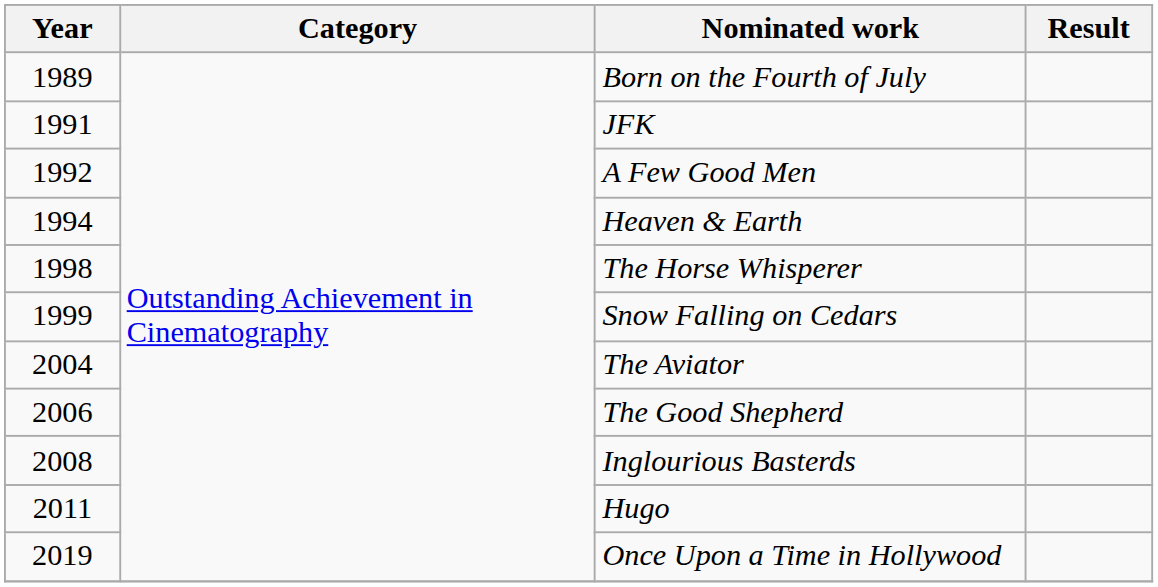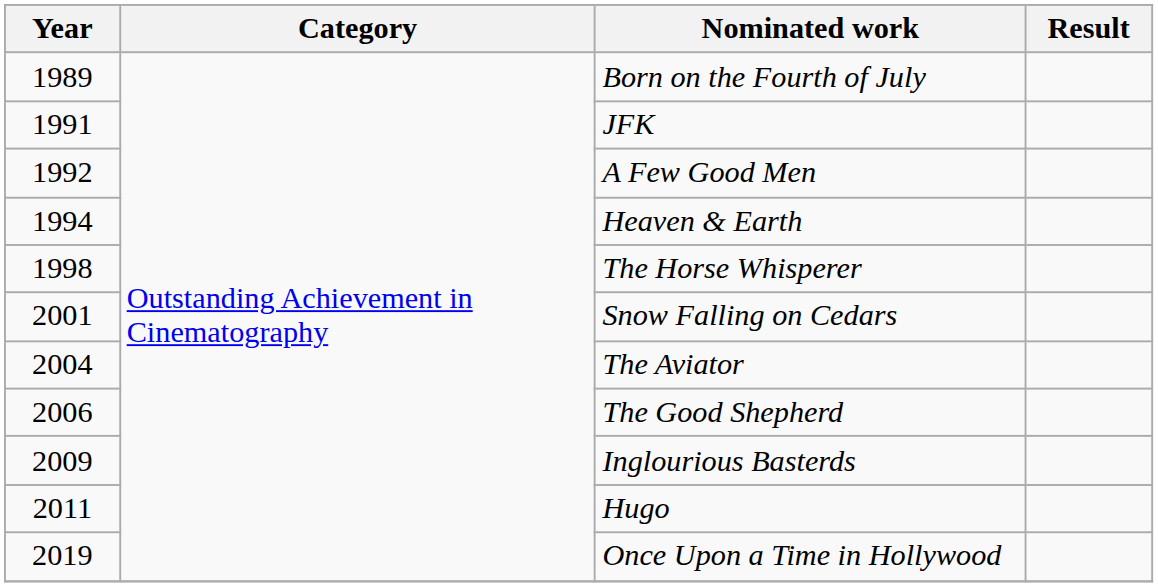Snow Falling on Cedars | Year: 1999 -> 2001
Inglourious Basterds | Year: 2008 -> 2009
